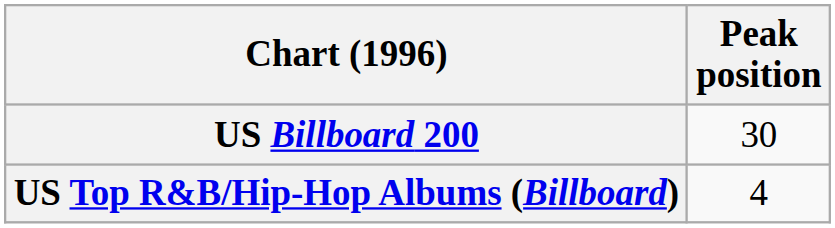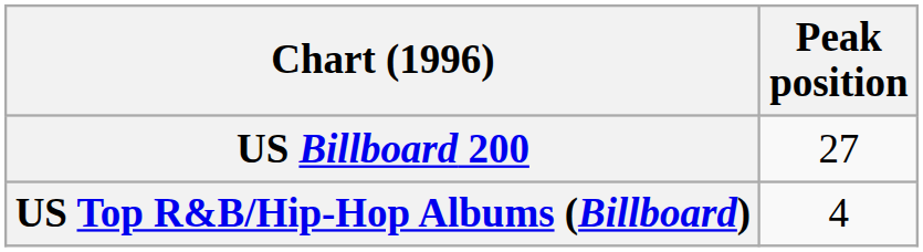US Billboard 200 | Peak position: 30 -> 27
